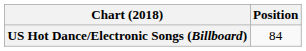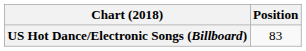US Hot Dance/Electronic Songs (Billboard) | Position: 84 -> 83
